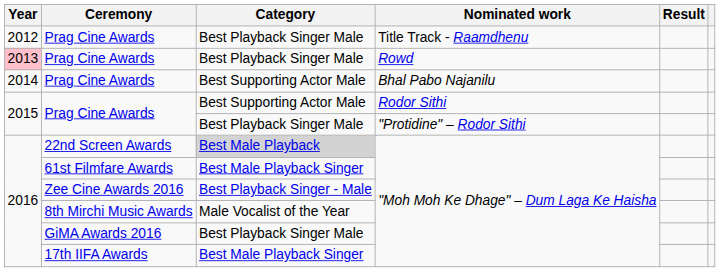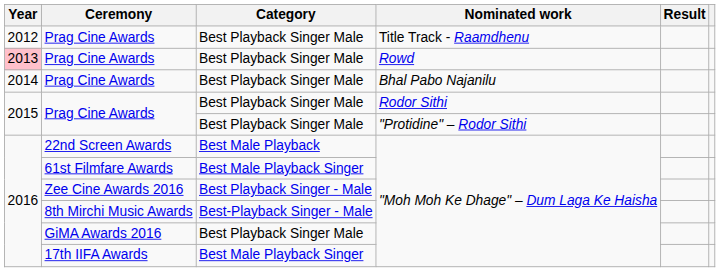Prag Cine Awards / Bhal Pabo Najanilu | Category: Best Supporting Actor Male -> Best Playback Singer Male
Prag Cine Awards / Rodor Sithi | Category: Best Supporting Actor Male -> Best Playback Singer Male
22nd Screen Awards | Category: lightgrey background -> no background
8th Mirchi Music Awards | Category: Male Vocalist of the Year -> Best-Playback Singer - Male
